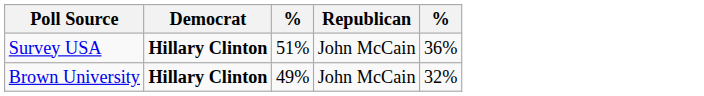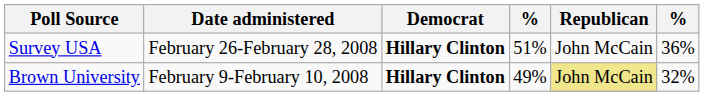+ column: Date administered | February 26-February 28, 2008 | February 9-February 10, 2008
Brown University | Republican: no background -> khaki background
